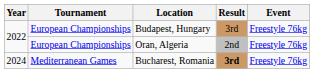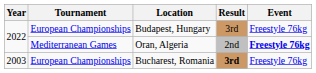Oran, Algeria | Tournament: European Championships -> Mediterranean Games
Oran, Algeria | Event: normal -> bold
Bucharest, Romania | Year: 2024 -> 2003
Bucharest, Romania | Tournament: Mediterranean Games -> European Championships
